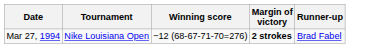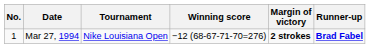+ column: No. | 1
Mar 27, 1994 | Runner-up: normal -> bold
